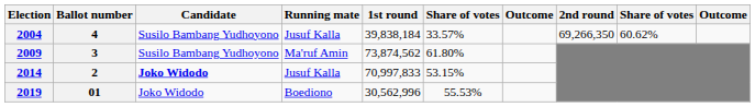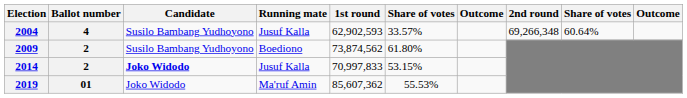2004 | 1st round: 39,838,184 -> 62,902,593
2004 | 2nd round: 69,266,350 -> 69,266,348
2004 | column 9: 60.62% -> 60.64%
2009 | Ballot number: 3 -> 2
2009 | Running mate: Ma'ruf Amin -> Boediono
2019 | Running mate: Boediono -> Ma'ruf Amin
2019 | 1st round: 30,562,996 -> 85,607,362
